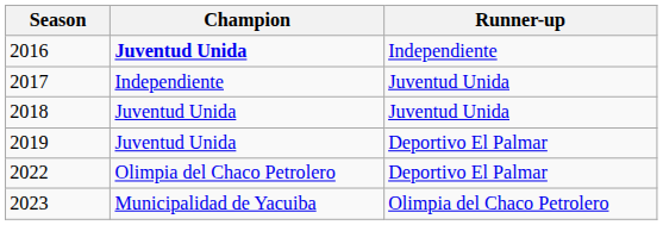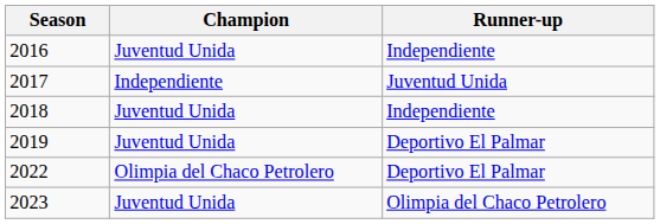2016 | Champion: bold -> normal
2018 | Runner-up: Juventud Unida -> Independiente
2023 | Champion: Municipalidad de Yacuiba -> Juventud Unida
